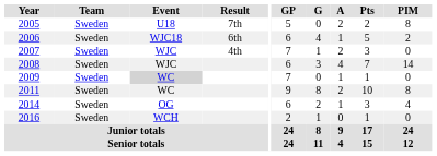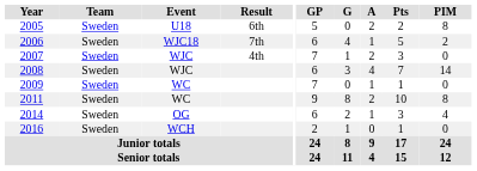2005 | Result: 7th -> 6th
2006 | Result: 6th -> 7th
2009 | Event: lightgrey background -> no background
